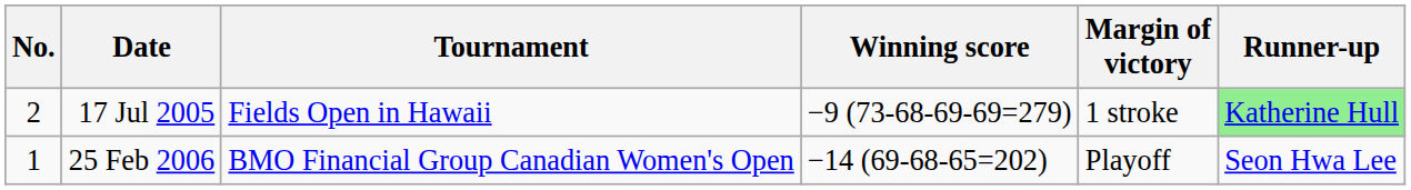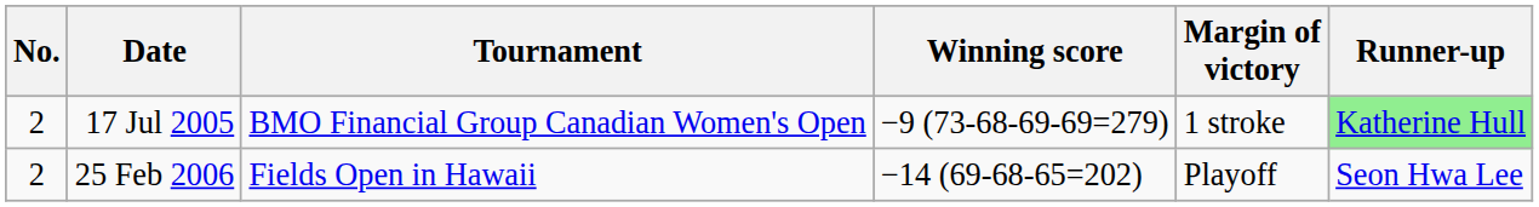17 Jul 2005 | Tournament: Fields Open in Hawaii -> BMO Financial Group Canadian Women's Open
25 Feb 2006 | No.: 1 -> 2
25 Feb 2006 | Tournament: BMO Financial Group Canadian Women's Open -> Fields Open in Hawaii
